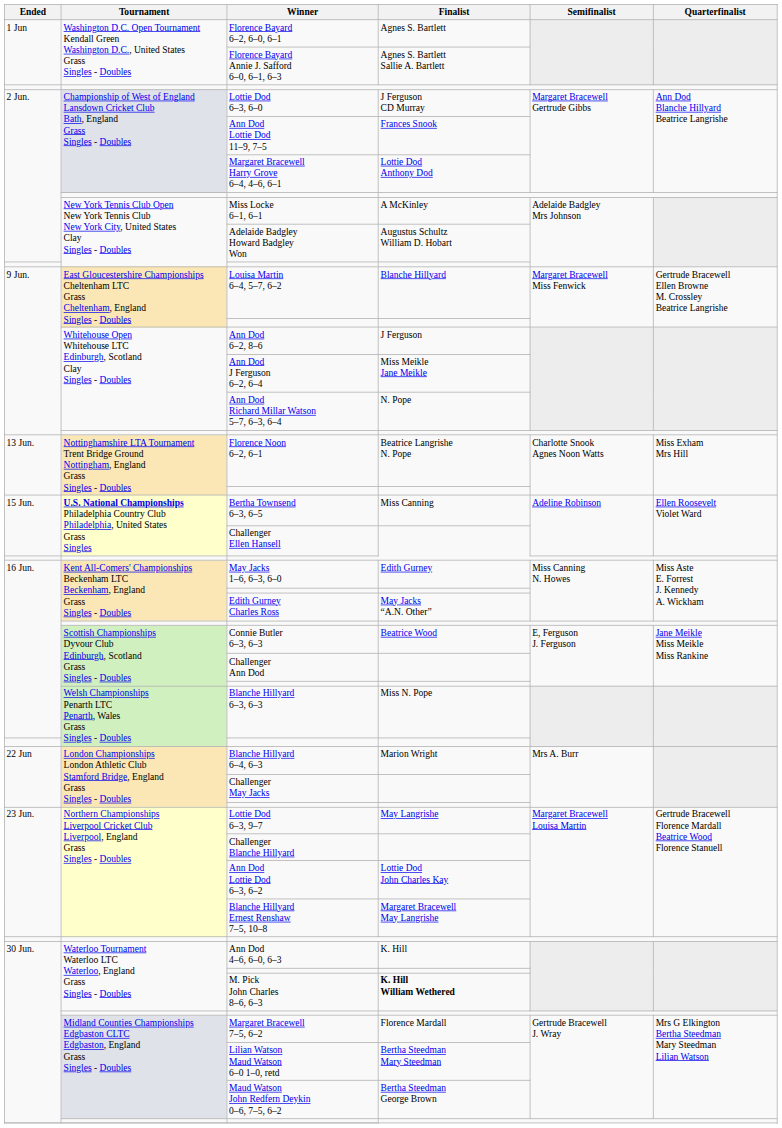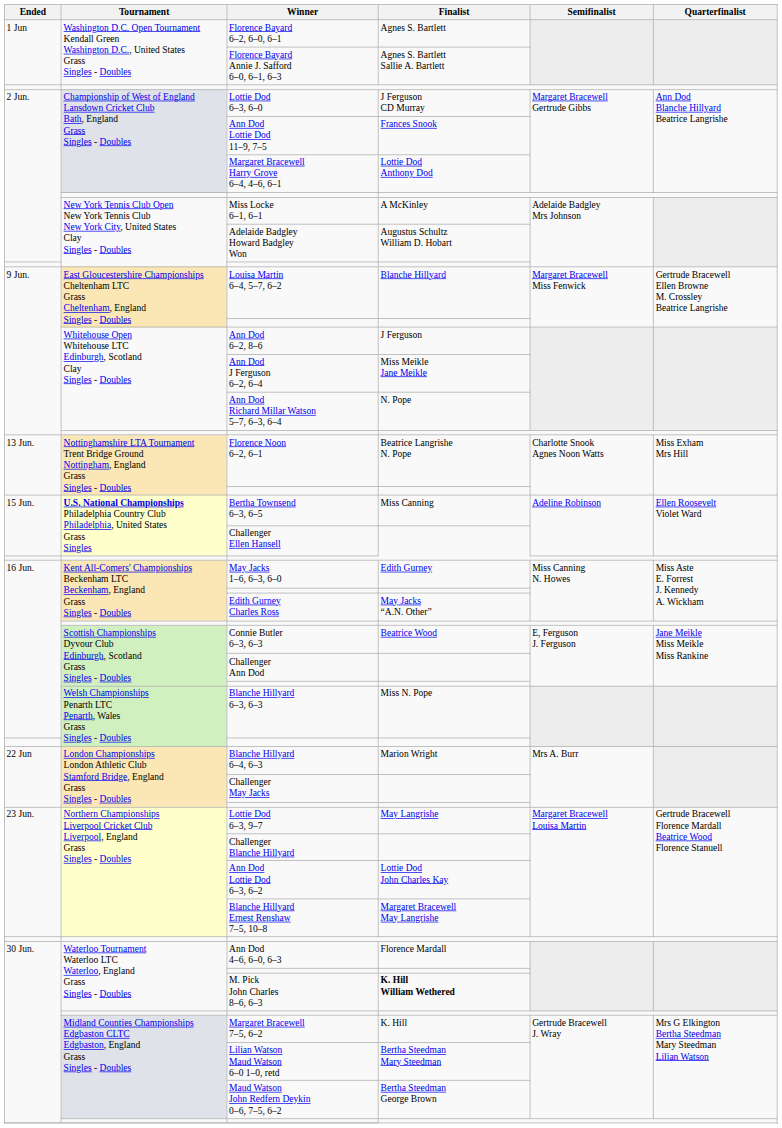Ann Dod 4–6, 6–0, 6–3 | Finalist: K. Hill -> Florence Mardall
Margaret Bracewell 7–5, 6–2 | Finalist: Florence Mardall -> K. Hill
